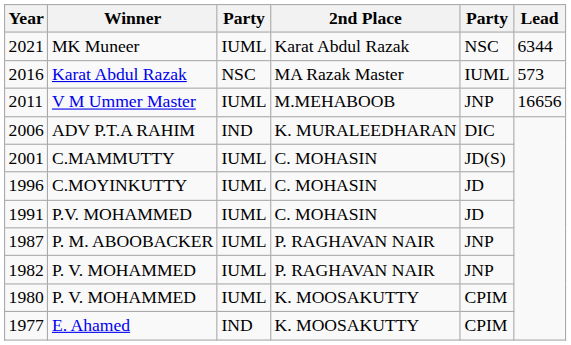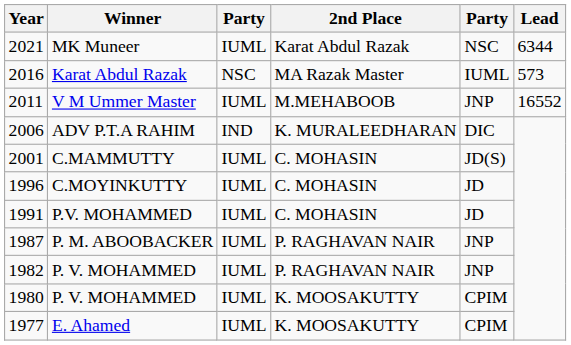V M Ummer Master | Lead: 16656 -> 16552
E. Ahamed | column 3: IND -> IUML
